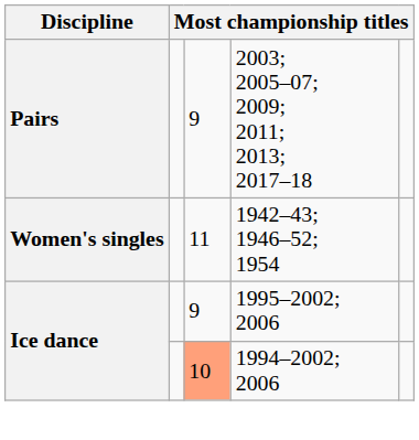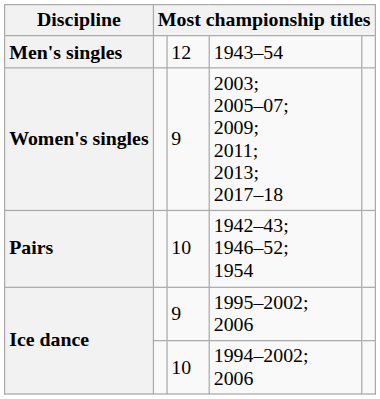+ row: Men's singles | 12 | 1943–54
2003; 2005–07; 2009; 2011; 2013; 2017–18 | Discipline: Pairs -> Women's singles
1942–43; 1946–52; 1954 | Discipline: Women's singles -> Pairs
1942–43; 1946–52; 1954 | column 3: 11 -> 10
1994–2002; 2006 | column 3: lightsalmon background -> no background
